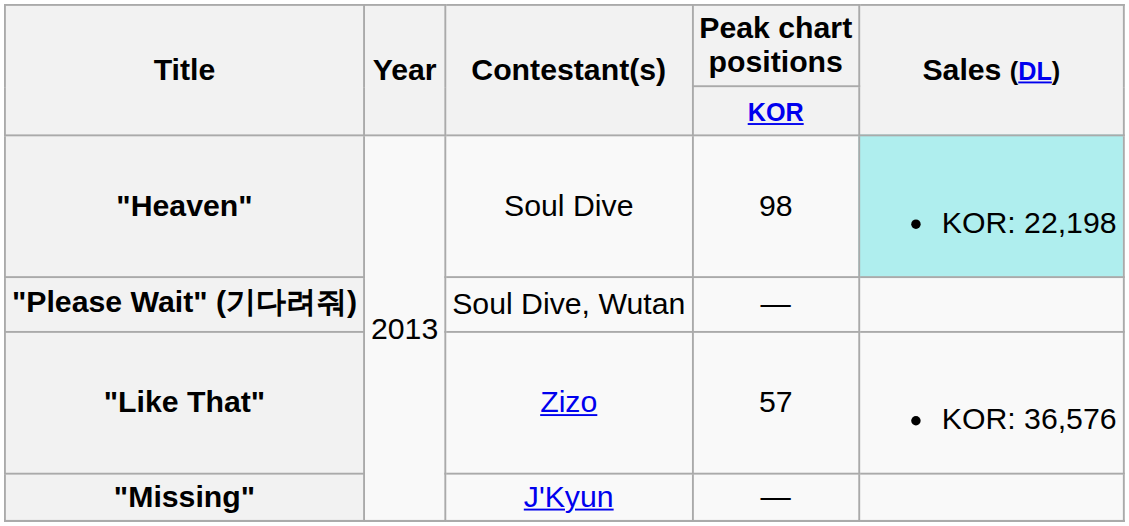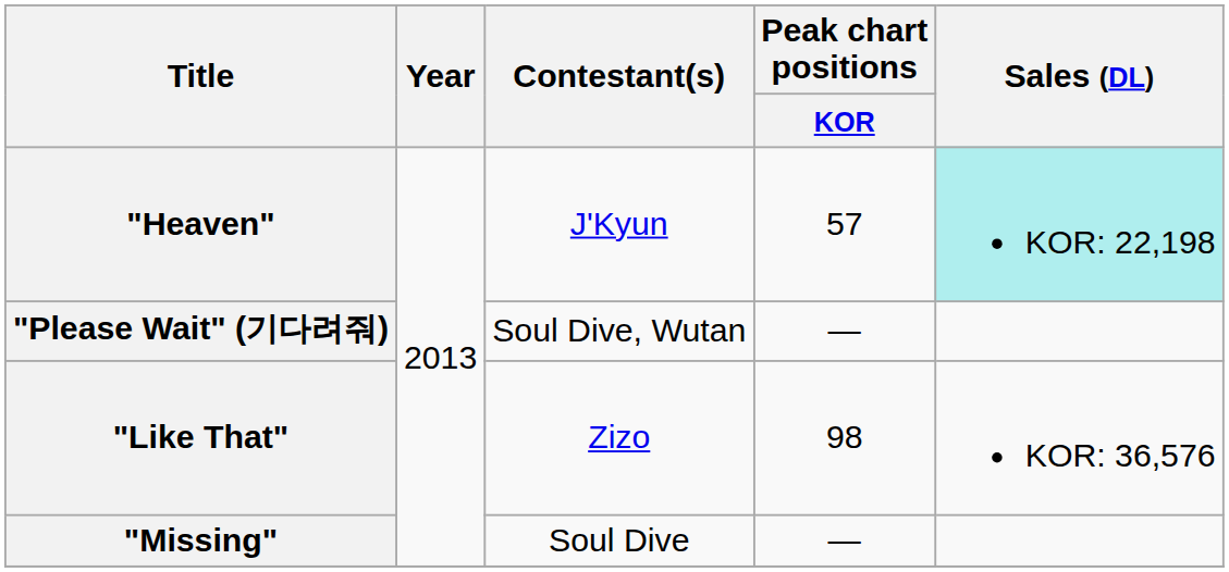"Heaven" | Contestant(s): Soul Dive -> J'Kyun
"Heaven" | Peak chart positions / KOR: 98 -> 57
"Like That" | Peak chart positions / KOR: 57 -> 98
"Missing" | Contestant(s): J'Kyun -> Soul Dive
